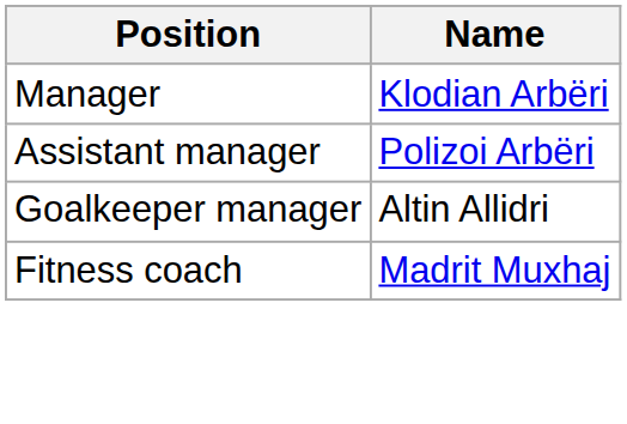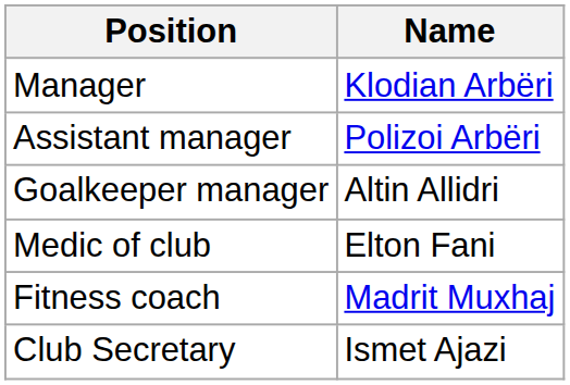+ row: Medic of club | Elton Fani
+ row: Club Secretary | Ismet Ajazi
